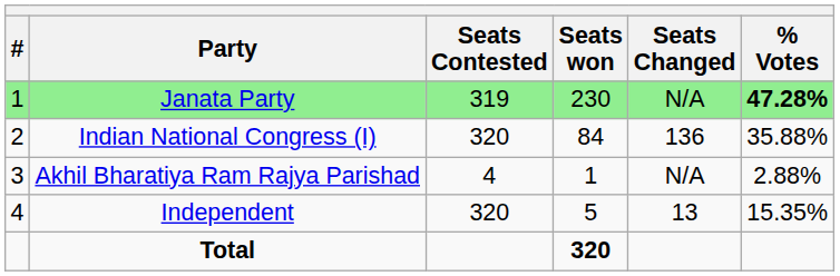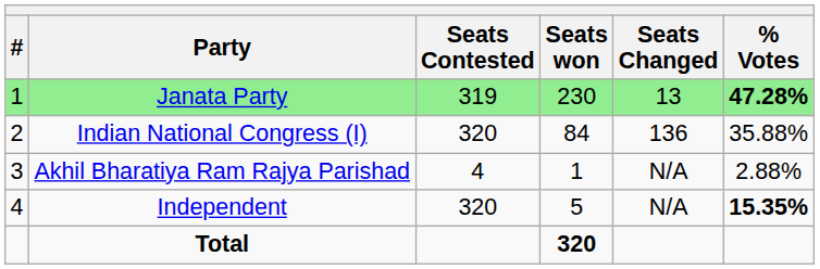Janata Party | Seats Changed: N/A -> 13
Independent | Seats Changed: 13 -> N/A
Independent | % Votes: normal -> bold
